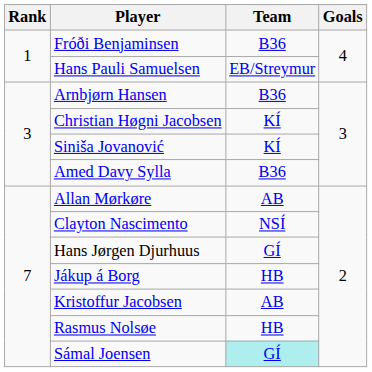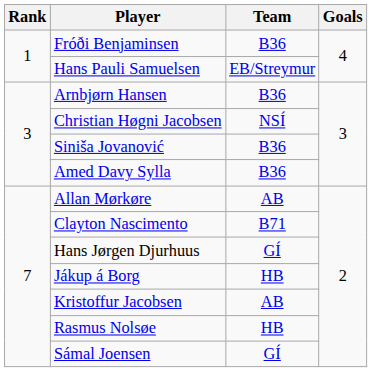Christian Høgni Jacobsen | Team: KÍ -> NSÍ
Siniša Jovanović | Team: KÍ -> B36
Clayton Nascimento | Team: NSÍ -> B71
Sámal Joensen | Team: paleturquoise background -> no background
